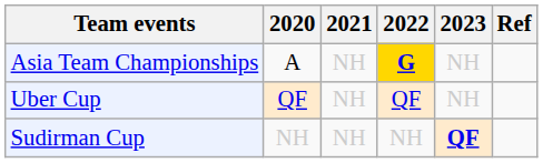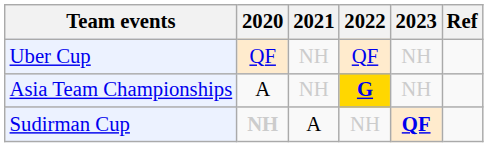rows swapped: Asia Team Championships <-> Uber Cup
Sudirman Cup | 2020: normal -> bold
Sudirman Cup | 2021: NH -> A
